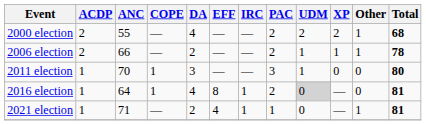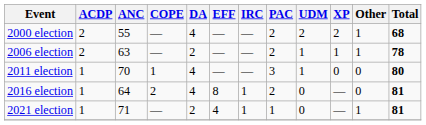2006 election | ANC: 66 -> 63
2011 election | DA: 3 -> 4
2016 election | COPE: 1 -> 2
2016 election | UDM: lightgrey background -> no background
